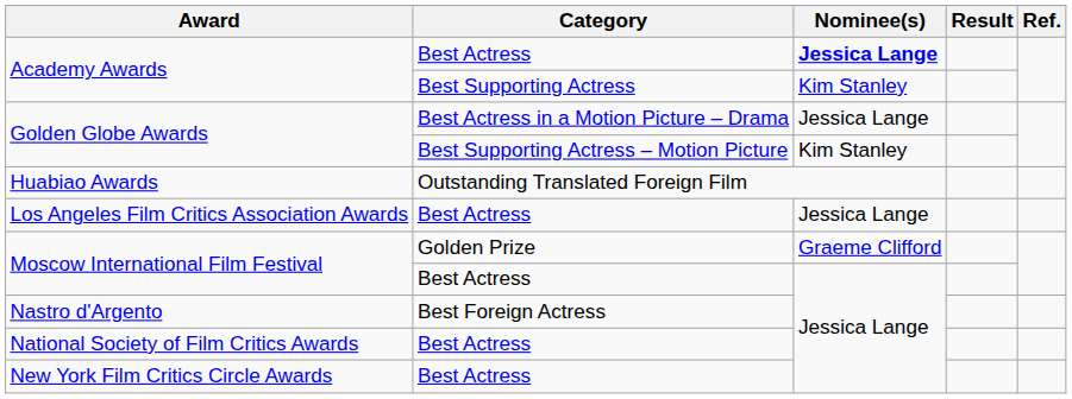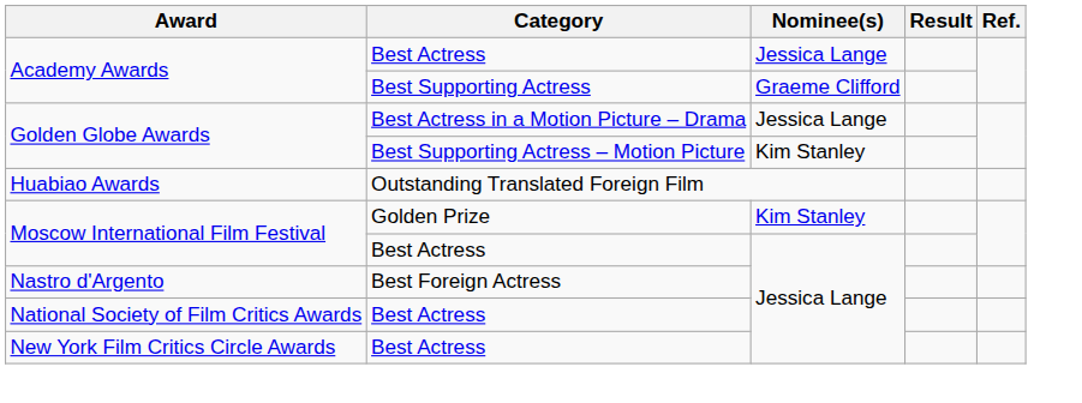Academy Awards / Best Actress | Nominee(s): bold -> normal
Academy Awards / Best Supporting Actress | Nominee(s): Kim Stanley -> Graeme Clifford
- row: Los Angeles Film Critics Association Awards | Best Actress | Jessica Lange
Moscow International Film Festival / Golden Prize | Nominee(s): Graeme Clifford -> Kim Stanley
